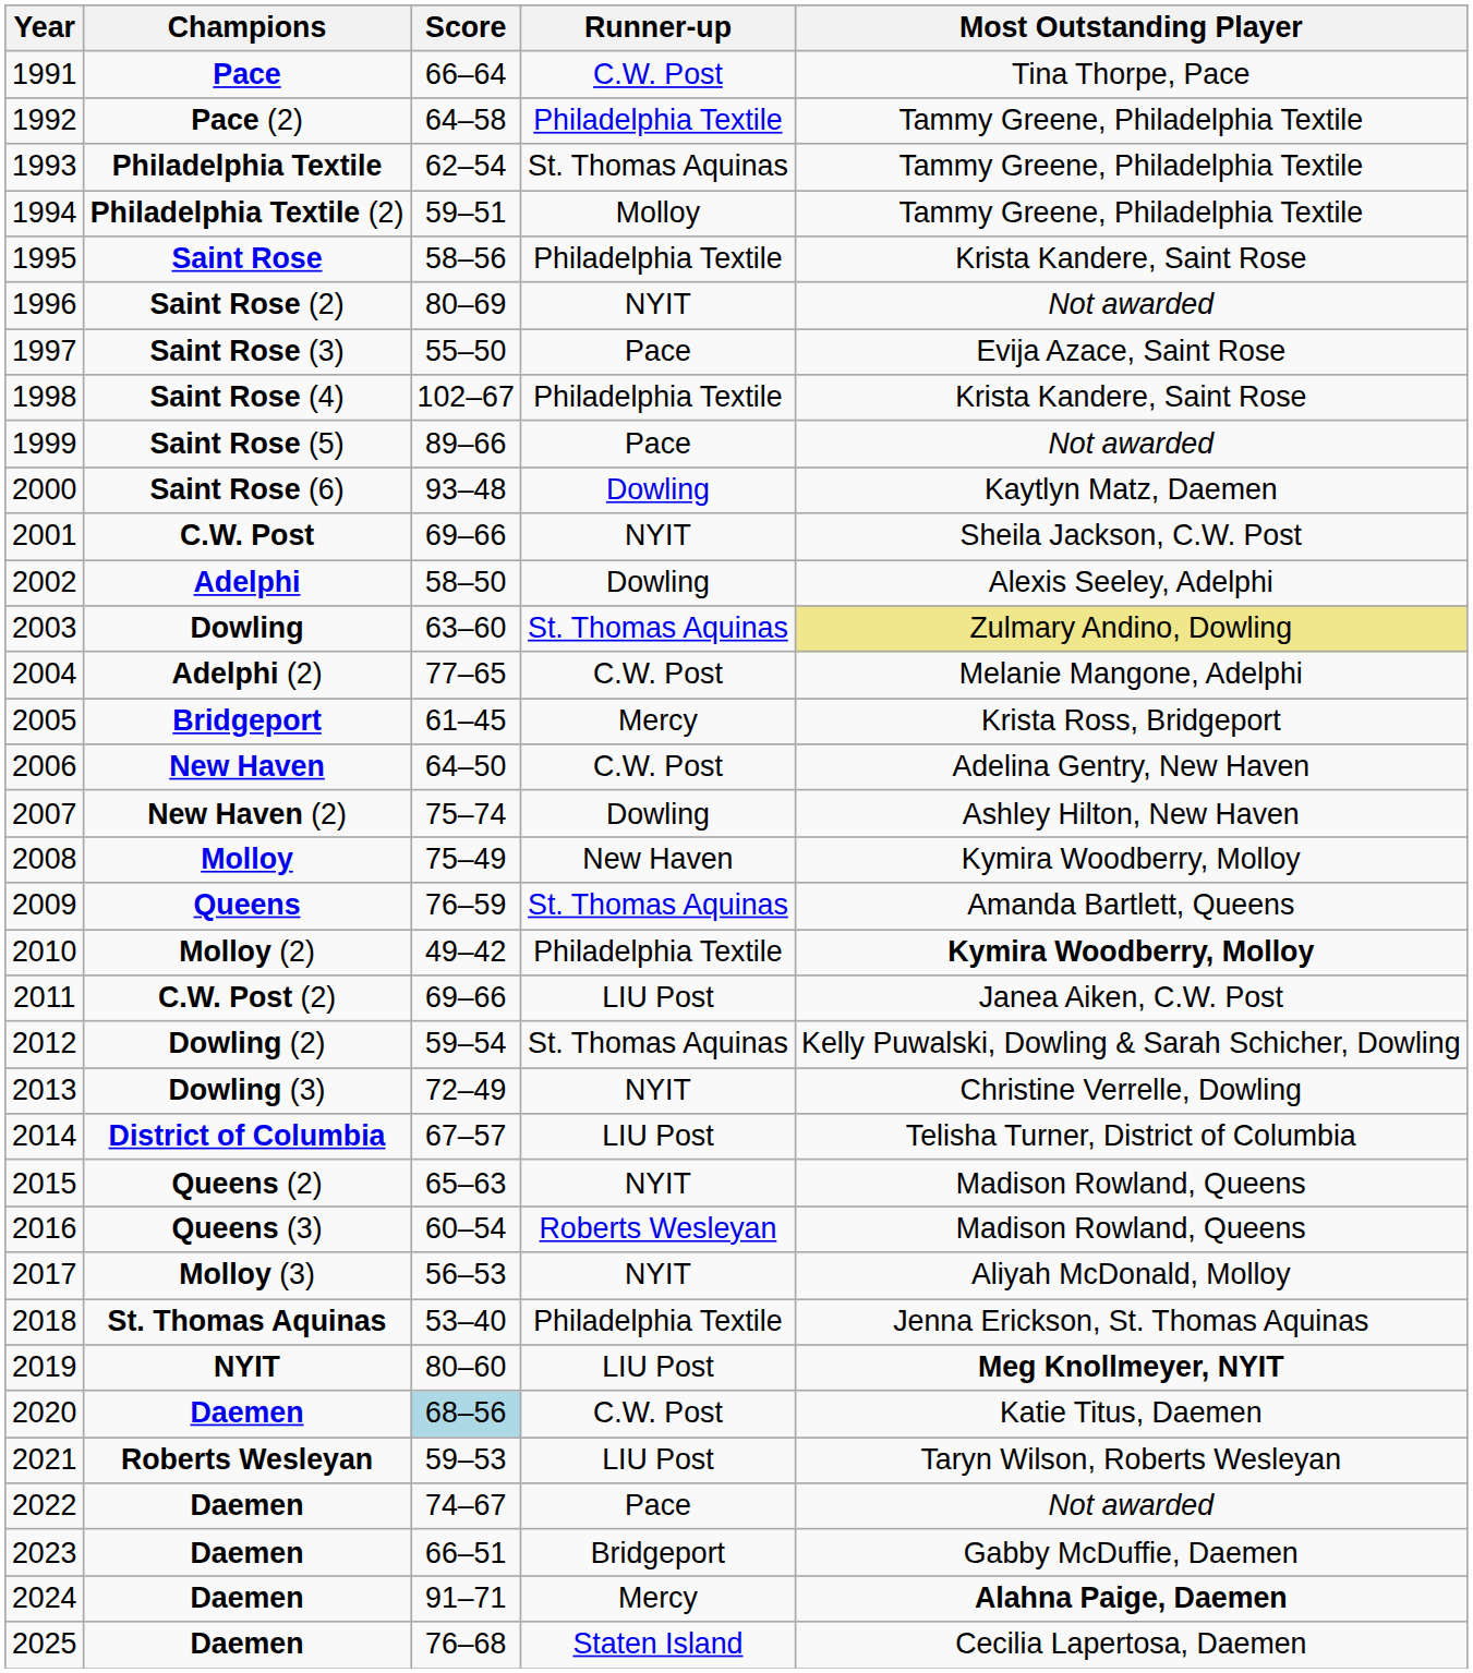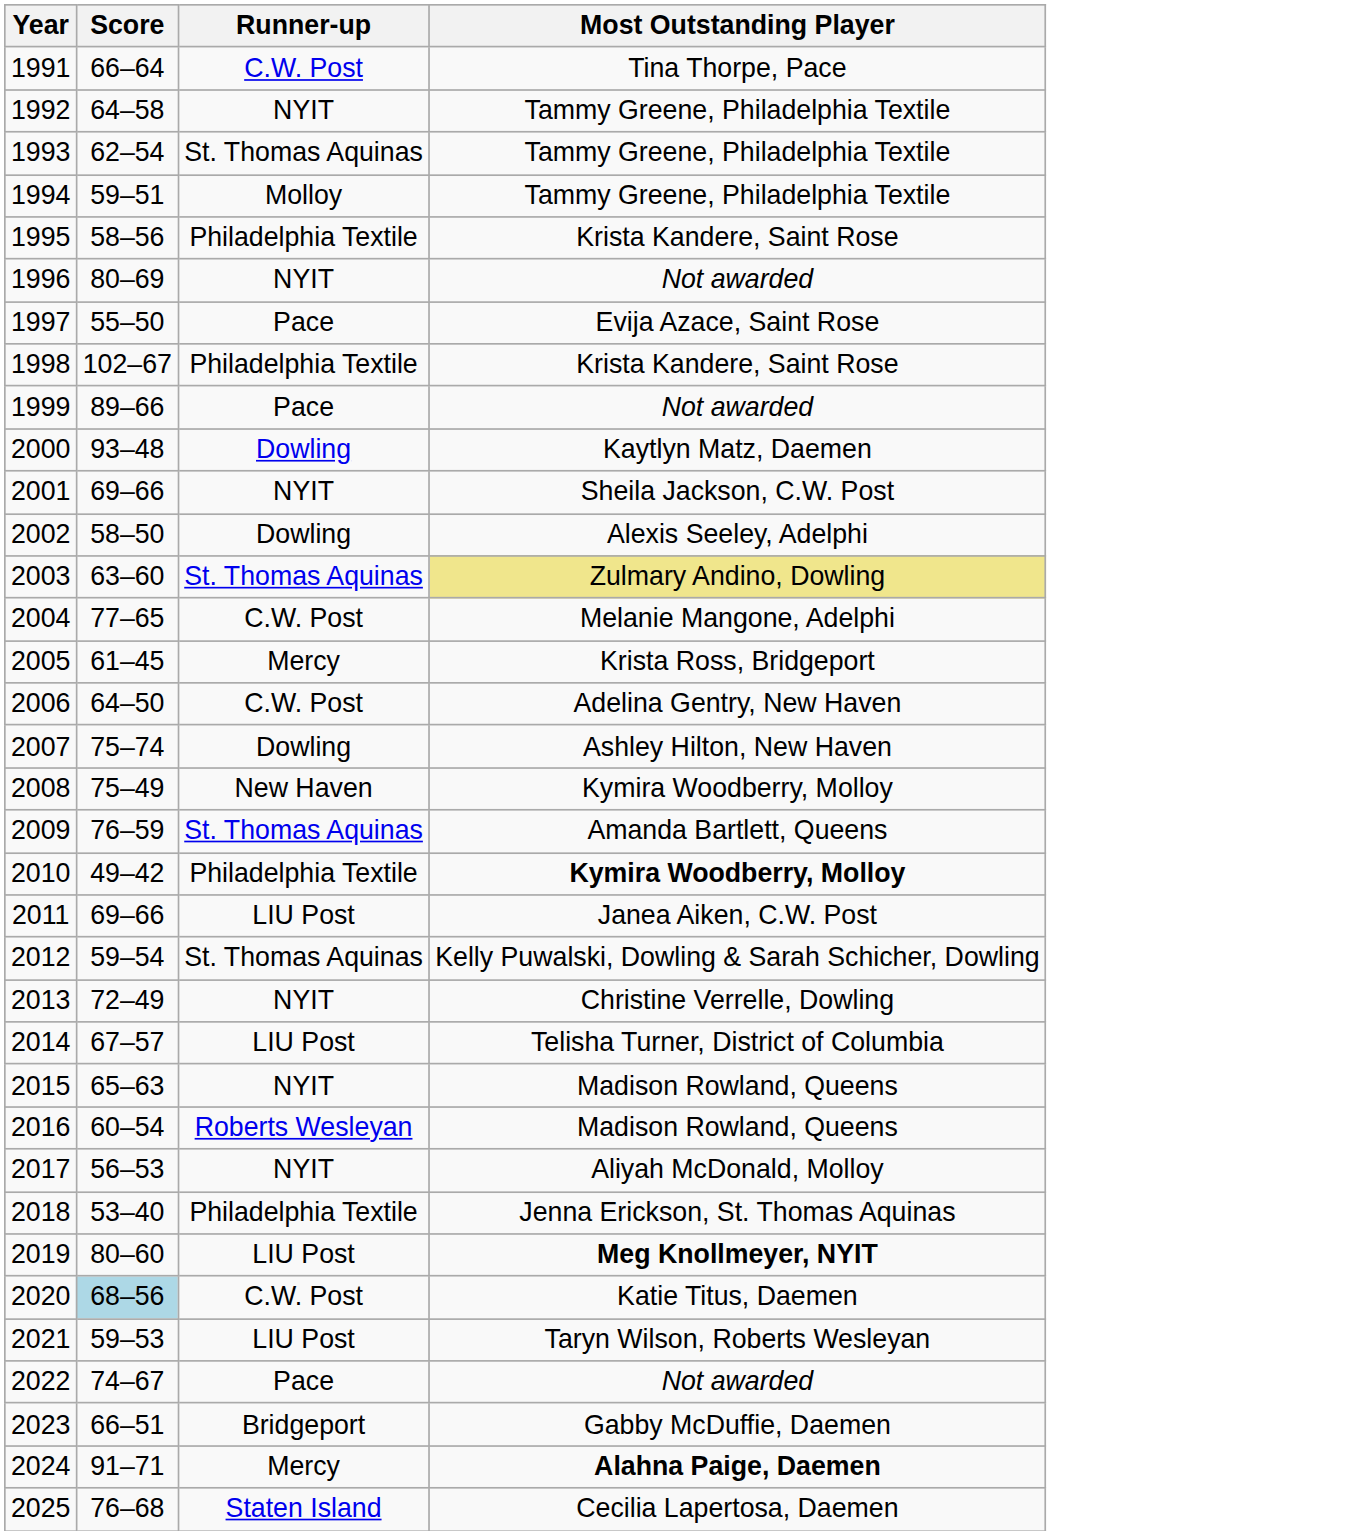- column: Champions | Pace | Pace (2) | Philadelphia Textile | Philadelphia Textile (2) | Saint Rose | Saint Rose (2) | Saint Rose (3) | Saint Rose (4) | Saint Rose (5) | Saint Rose (6) | C.W. Post | Adelphi | Dowling | Adelphi (2) | Bridgeport | New Haven | New Haven (2) | Molloy | Queens | Molloy (2) | C.W. Post (2) | Dowling (2) | Dowling (3) | District of Columbia | Queens (2) | Queens (3) | Molloy (3) | St. Thomas Aquinas | NYIT | Daemen | Roberts Wesleyan | Daemen | Daemen | Daemen | Daemen
1992 | Runner-up: Philadelphia Textile -> NYIT
